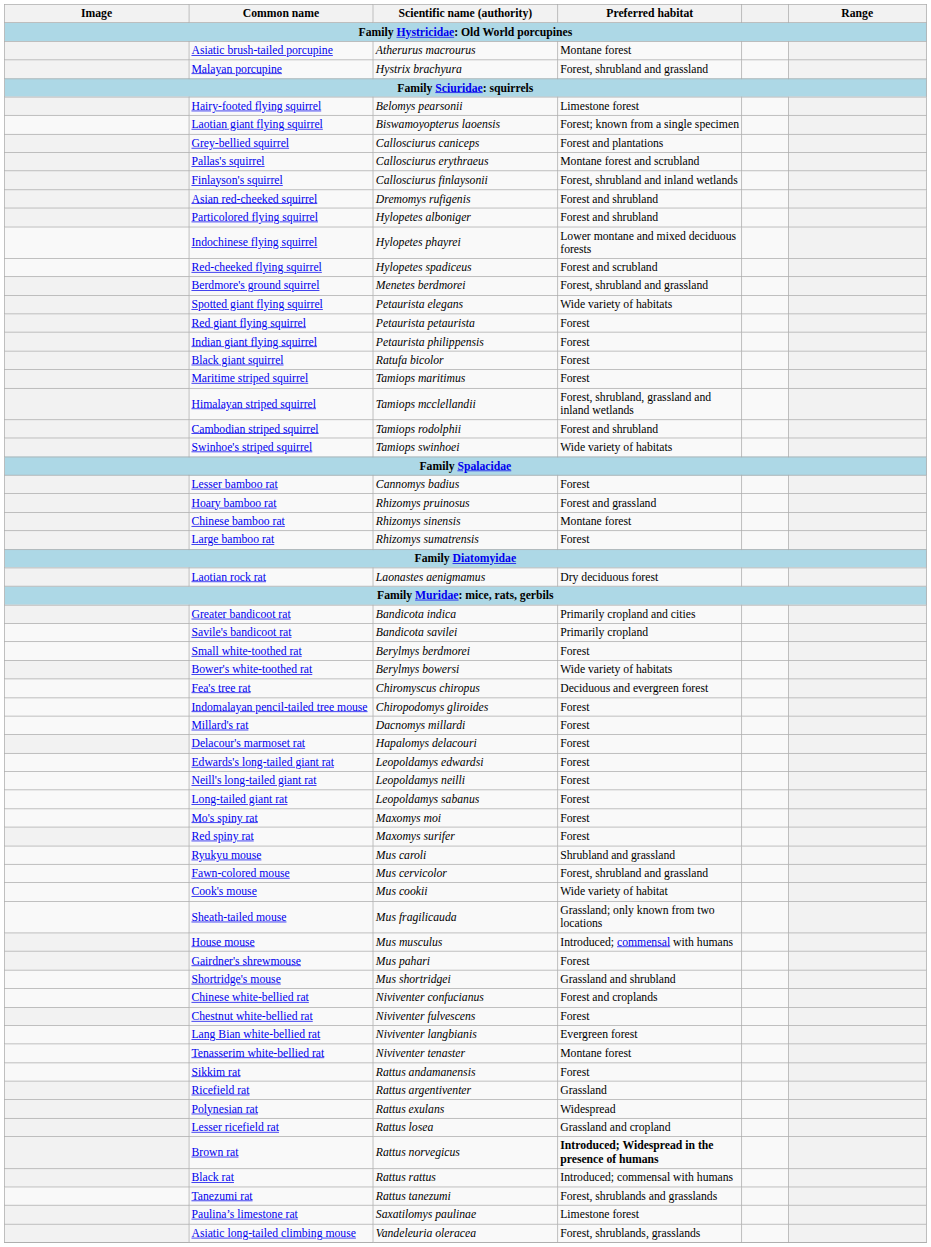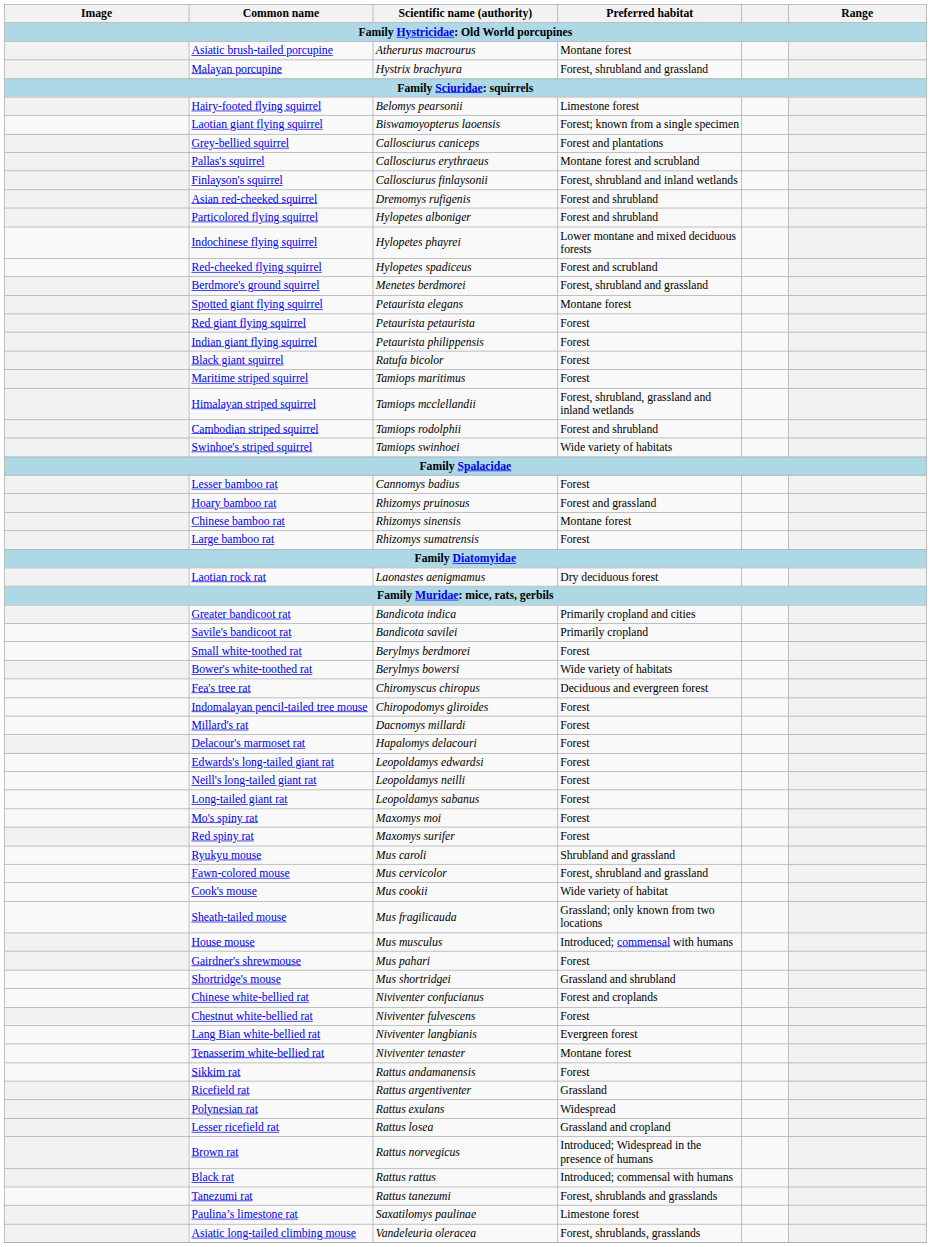Spotted giant flying squirrel | Preferred habitat: Wide variety of habitats -> Montane forest
Brown rat | Preferred habitat: bold -> normal
